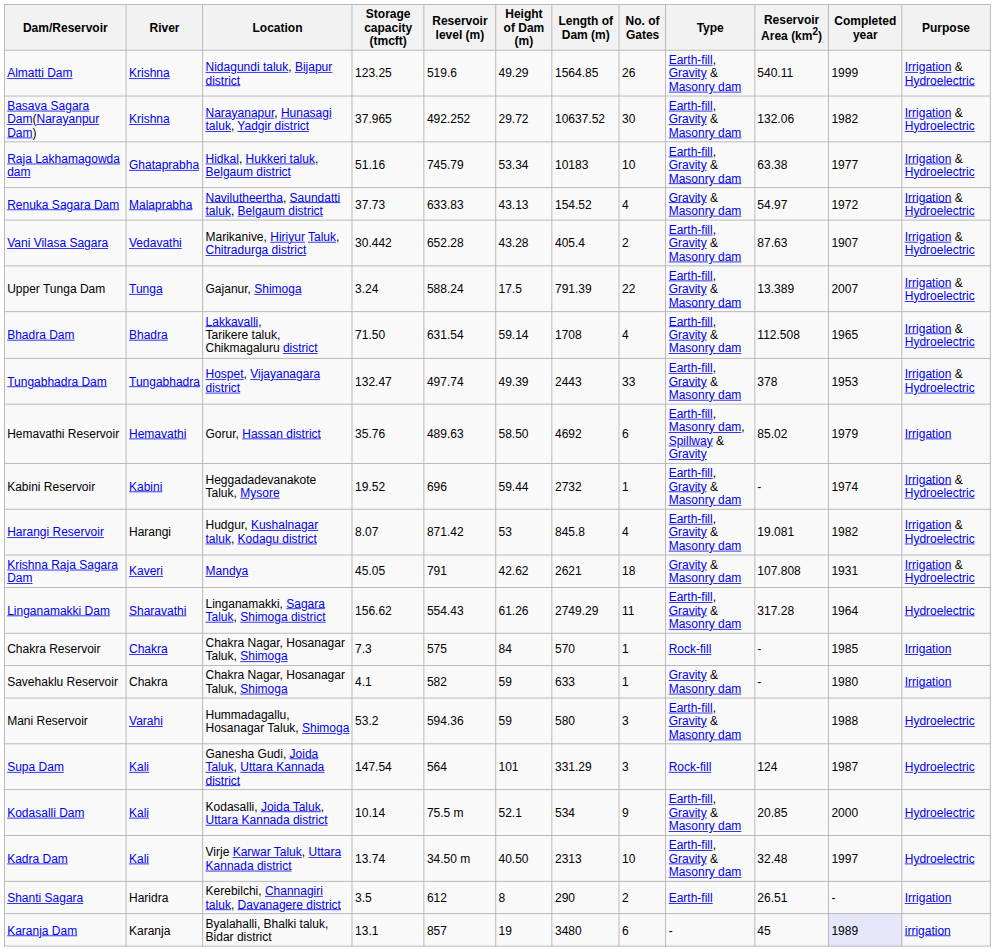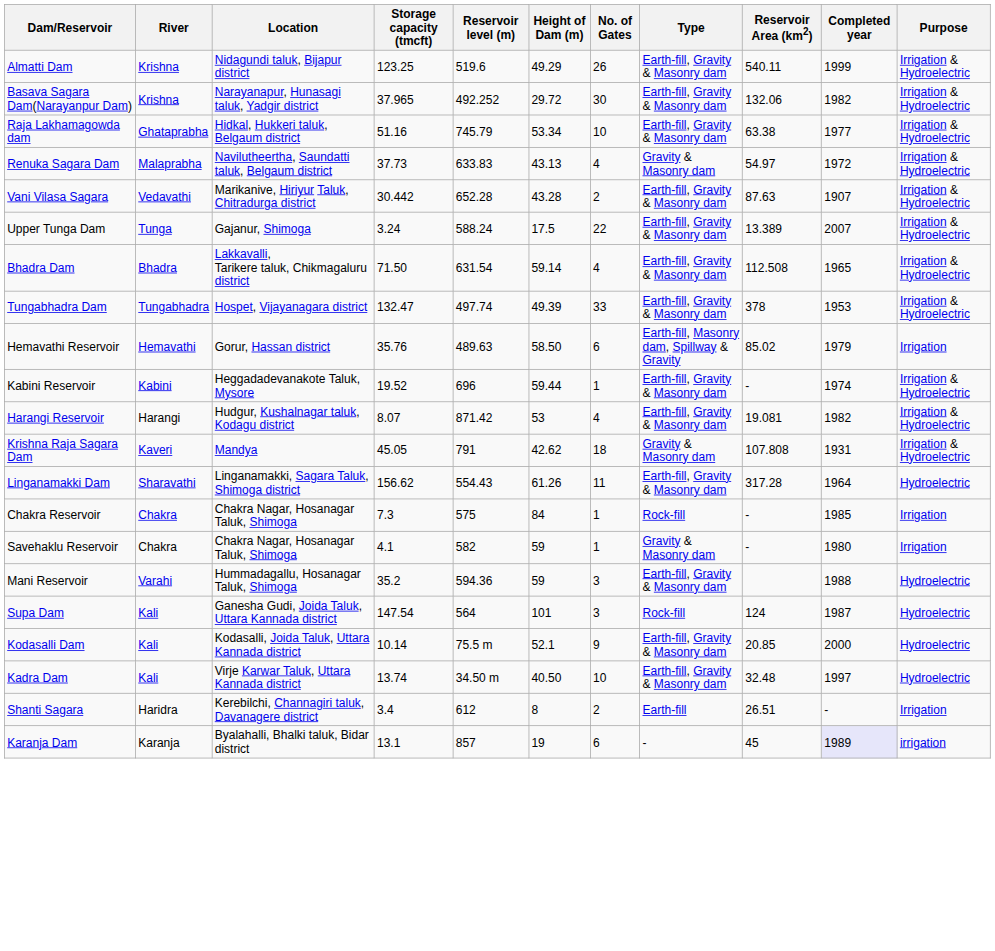- column: Length of Dam (m) | 1564.85 | 10637.52 | 10183 | 154.52 | 405.4 | 791.39 | 1708 | 2443 | 4692 | 2732 | 845.8 | 2621 | 2749.29 | 570 | 633 | 580 | 331.29 | 534 | 2313 | 290 | 3480
Mani Reservoir | Storage capacity (tmcft): 53.2 -> 35.2
Shanti Sagara | Storage capacity (tmcft): 3.5 -> 3.4
